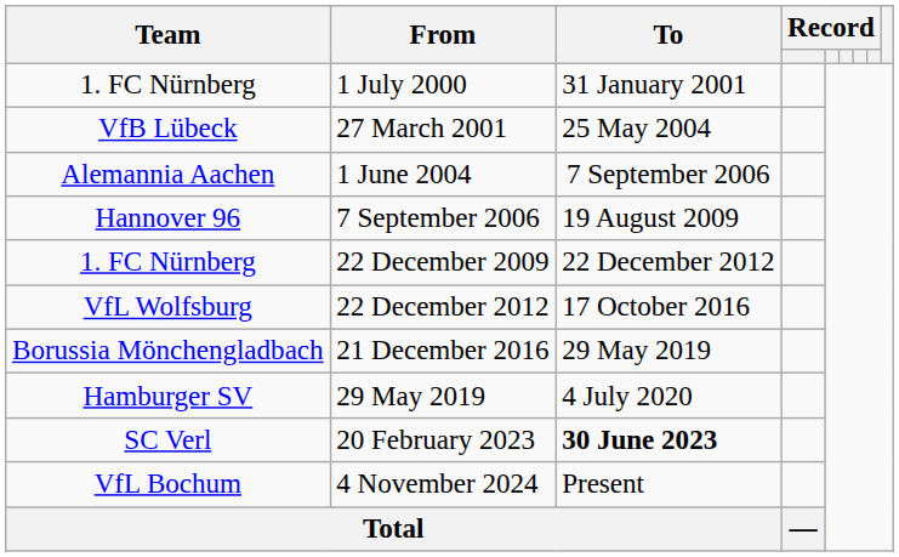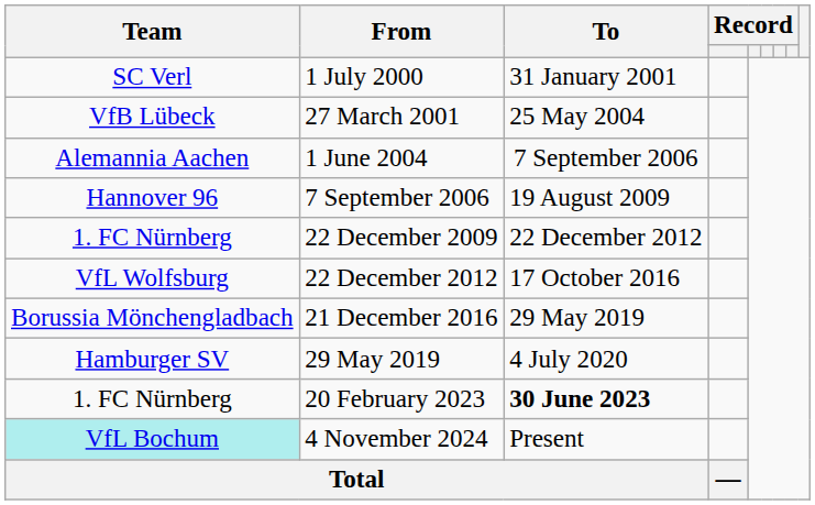1 July 2000 | Team: 1. FC Nürnberg -> SC Verl
20 February 2023 | Team: SC Verl -> 1. FC Nürnberg
4 November 2024 | Team: no background -> paleturquoise background
